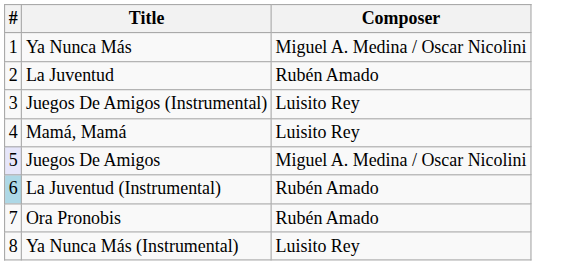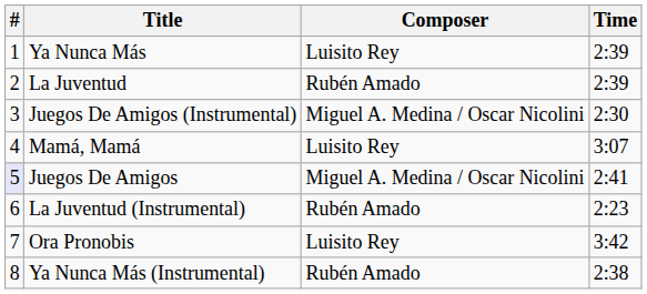+ column: Time | 2:39 | 2:39 | 2:30 | 3:07 | 2:41 | 2:23 | 3:42 | 2:38
Ya Nunca Más | Composer: Miguel A. Medina / Oscar Nicolini -> Luisito Rey
Juegos De Amigos (Instrumental) | Composer: Luisito Rey -> Miguel A. Medina / Oscar Nicolini
La Juventud (Instrumental) | #: lightblue background -> no background
Ora Pronobis | Composer: Rubén Amado -> Luisito Rey
Ya Nunca Más (Instrumental) | Composer: Luisito Rey -> Rubén Amado
